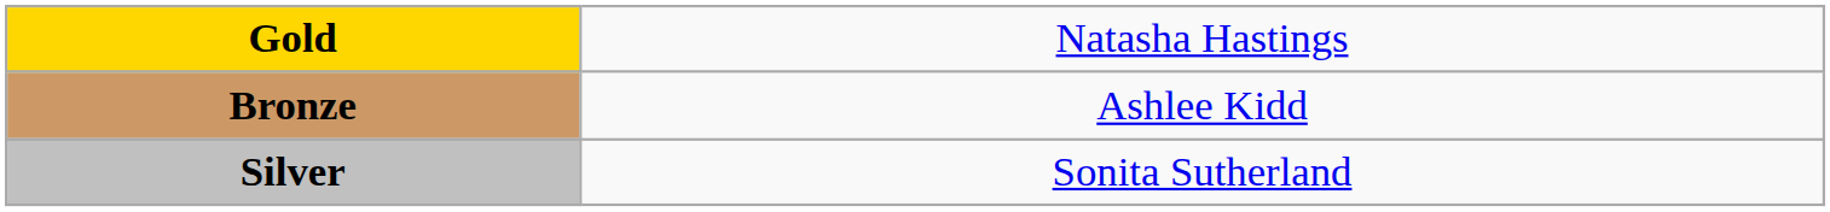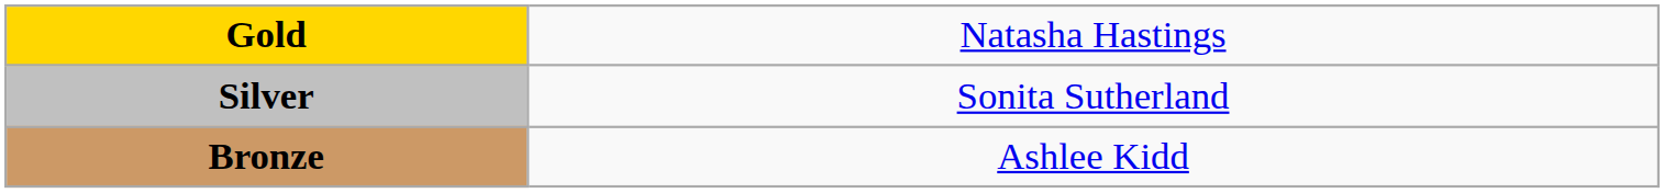rows swapped: Silver <-> Bronze
